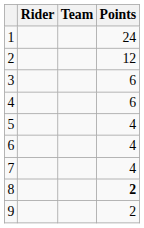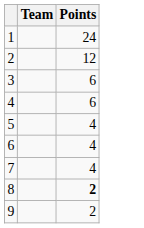- column: Rider
